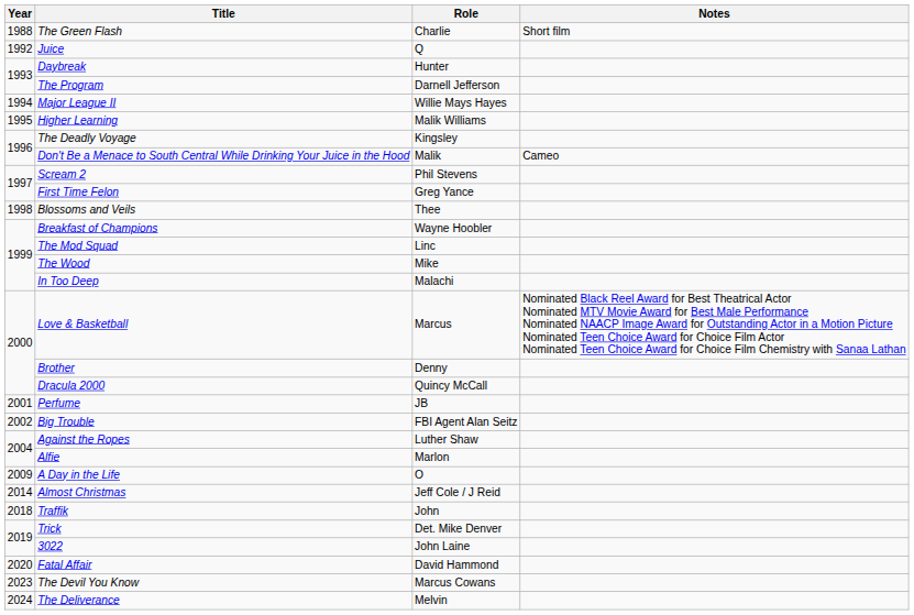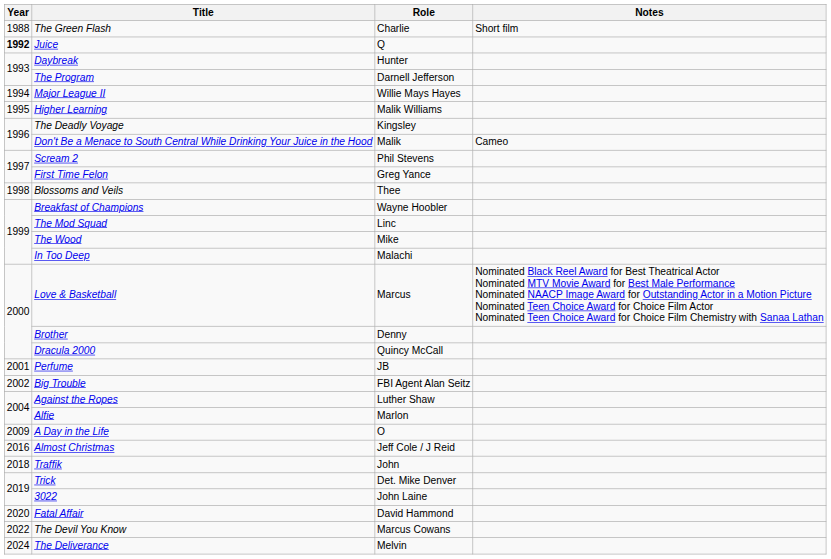Juice | Year: normal -> bold
Almost Christmas | Year: 2014 -> 2016
The Devil You Know | Year: 2023 -> 2022
